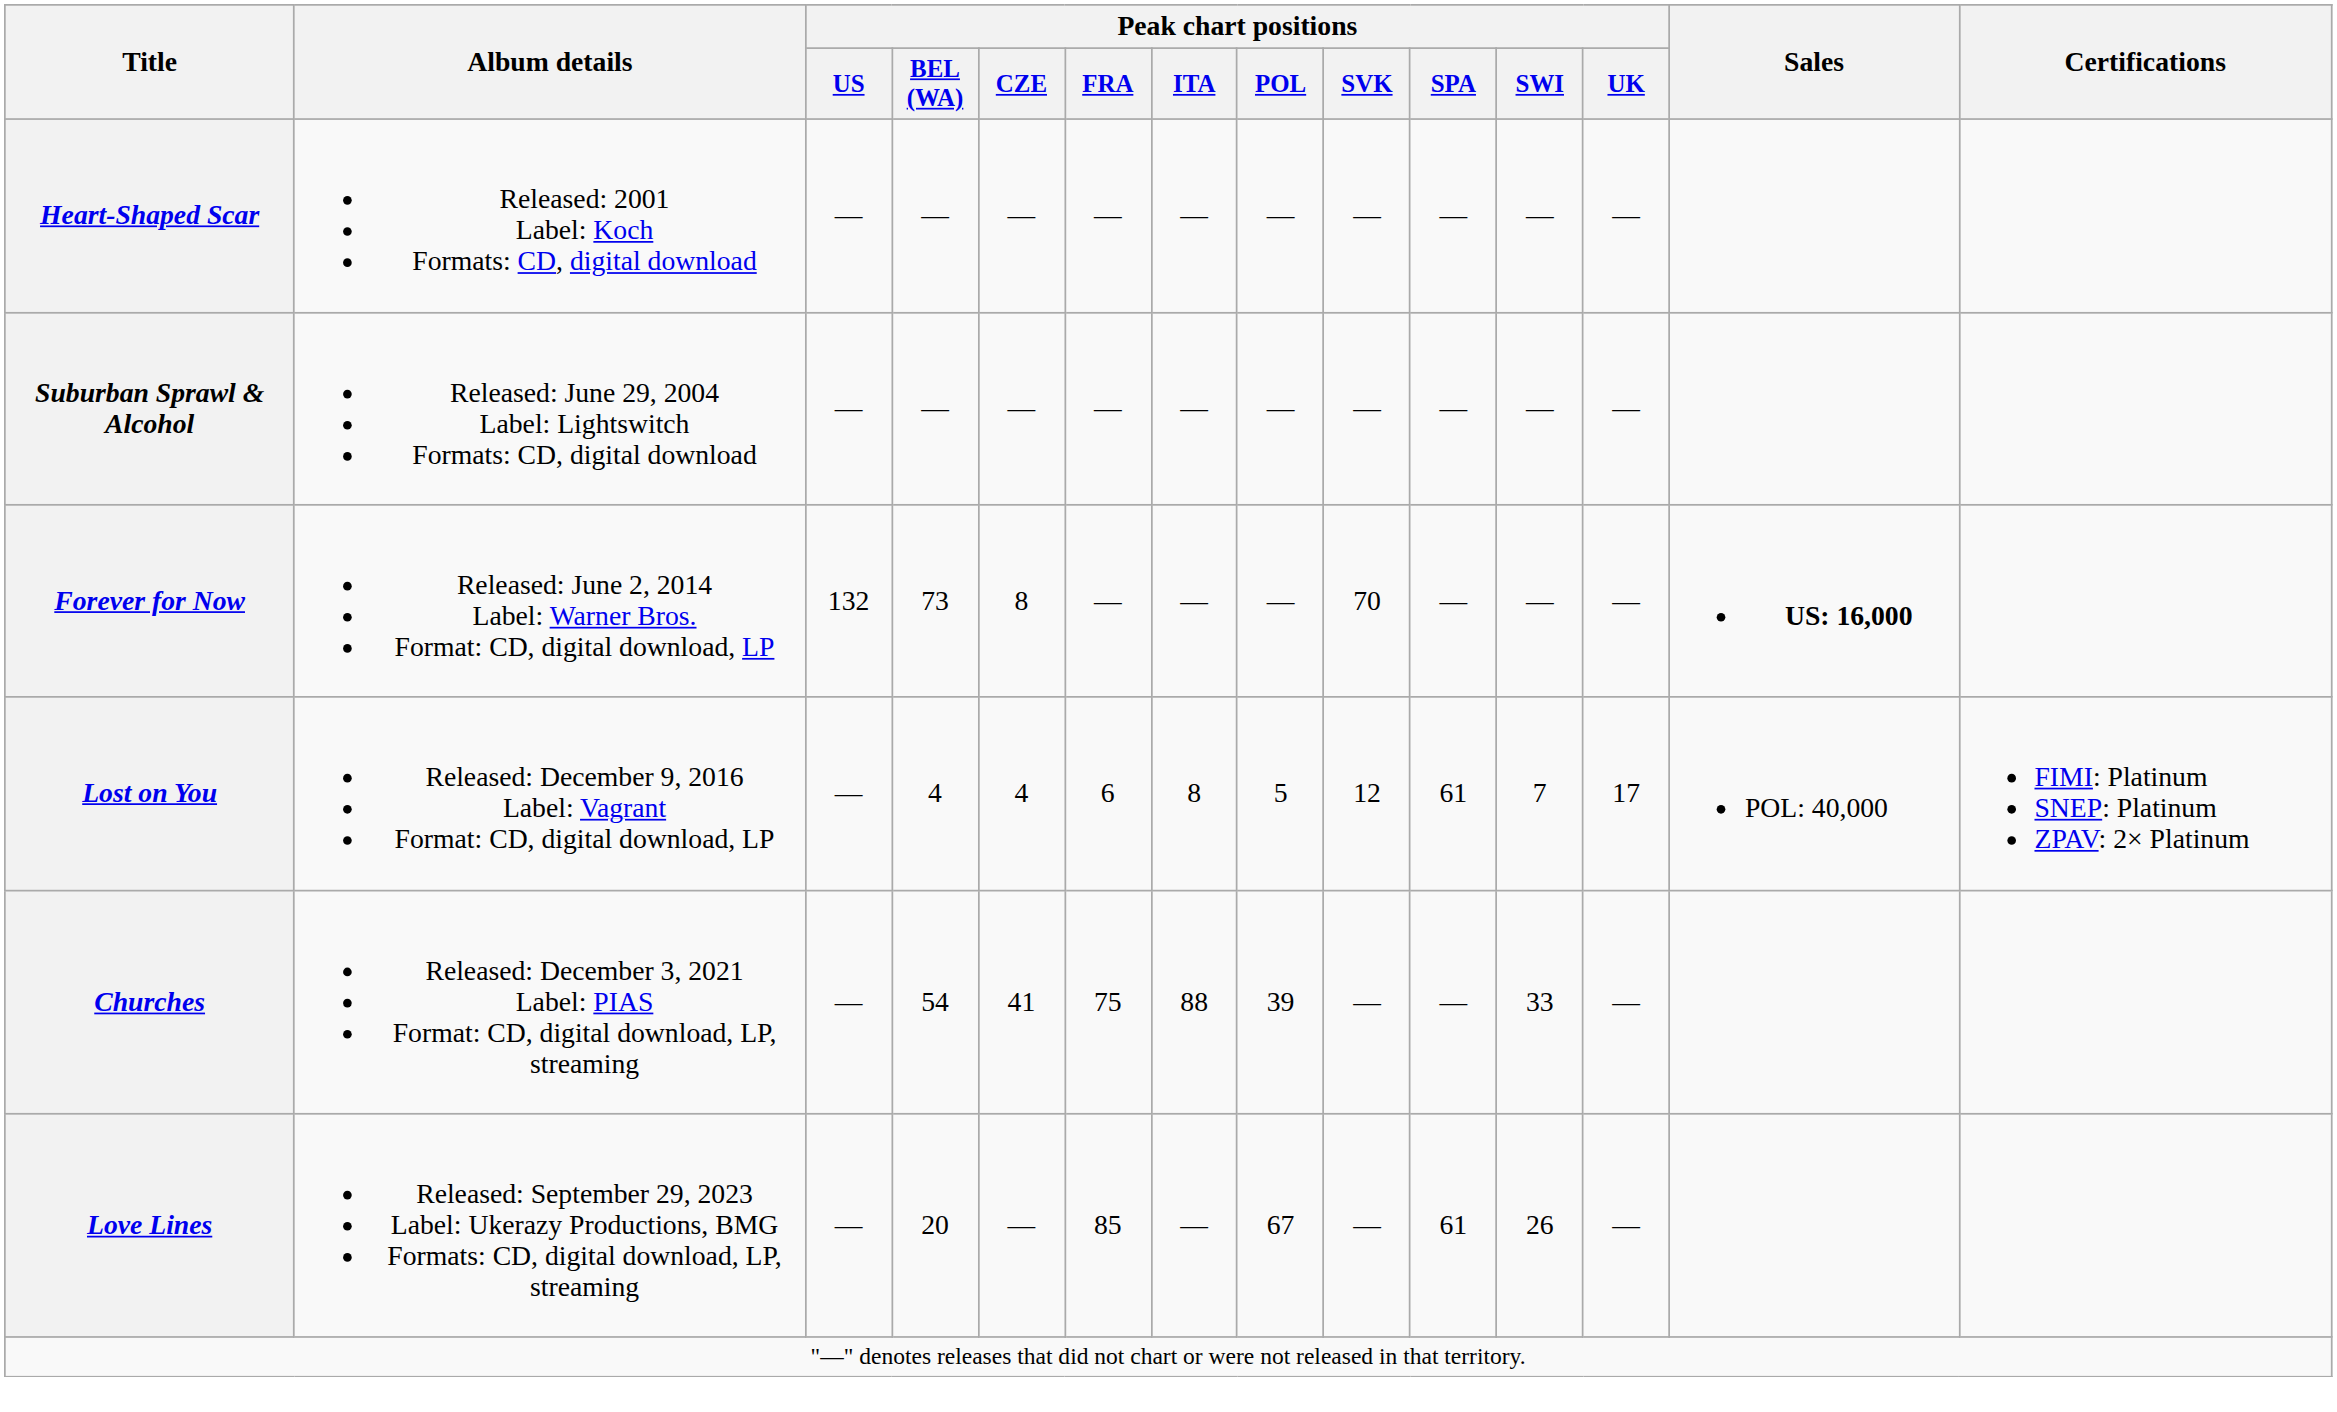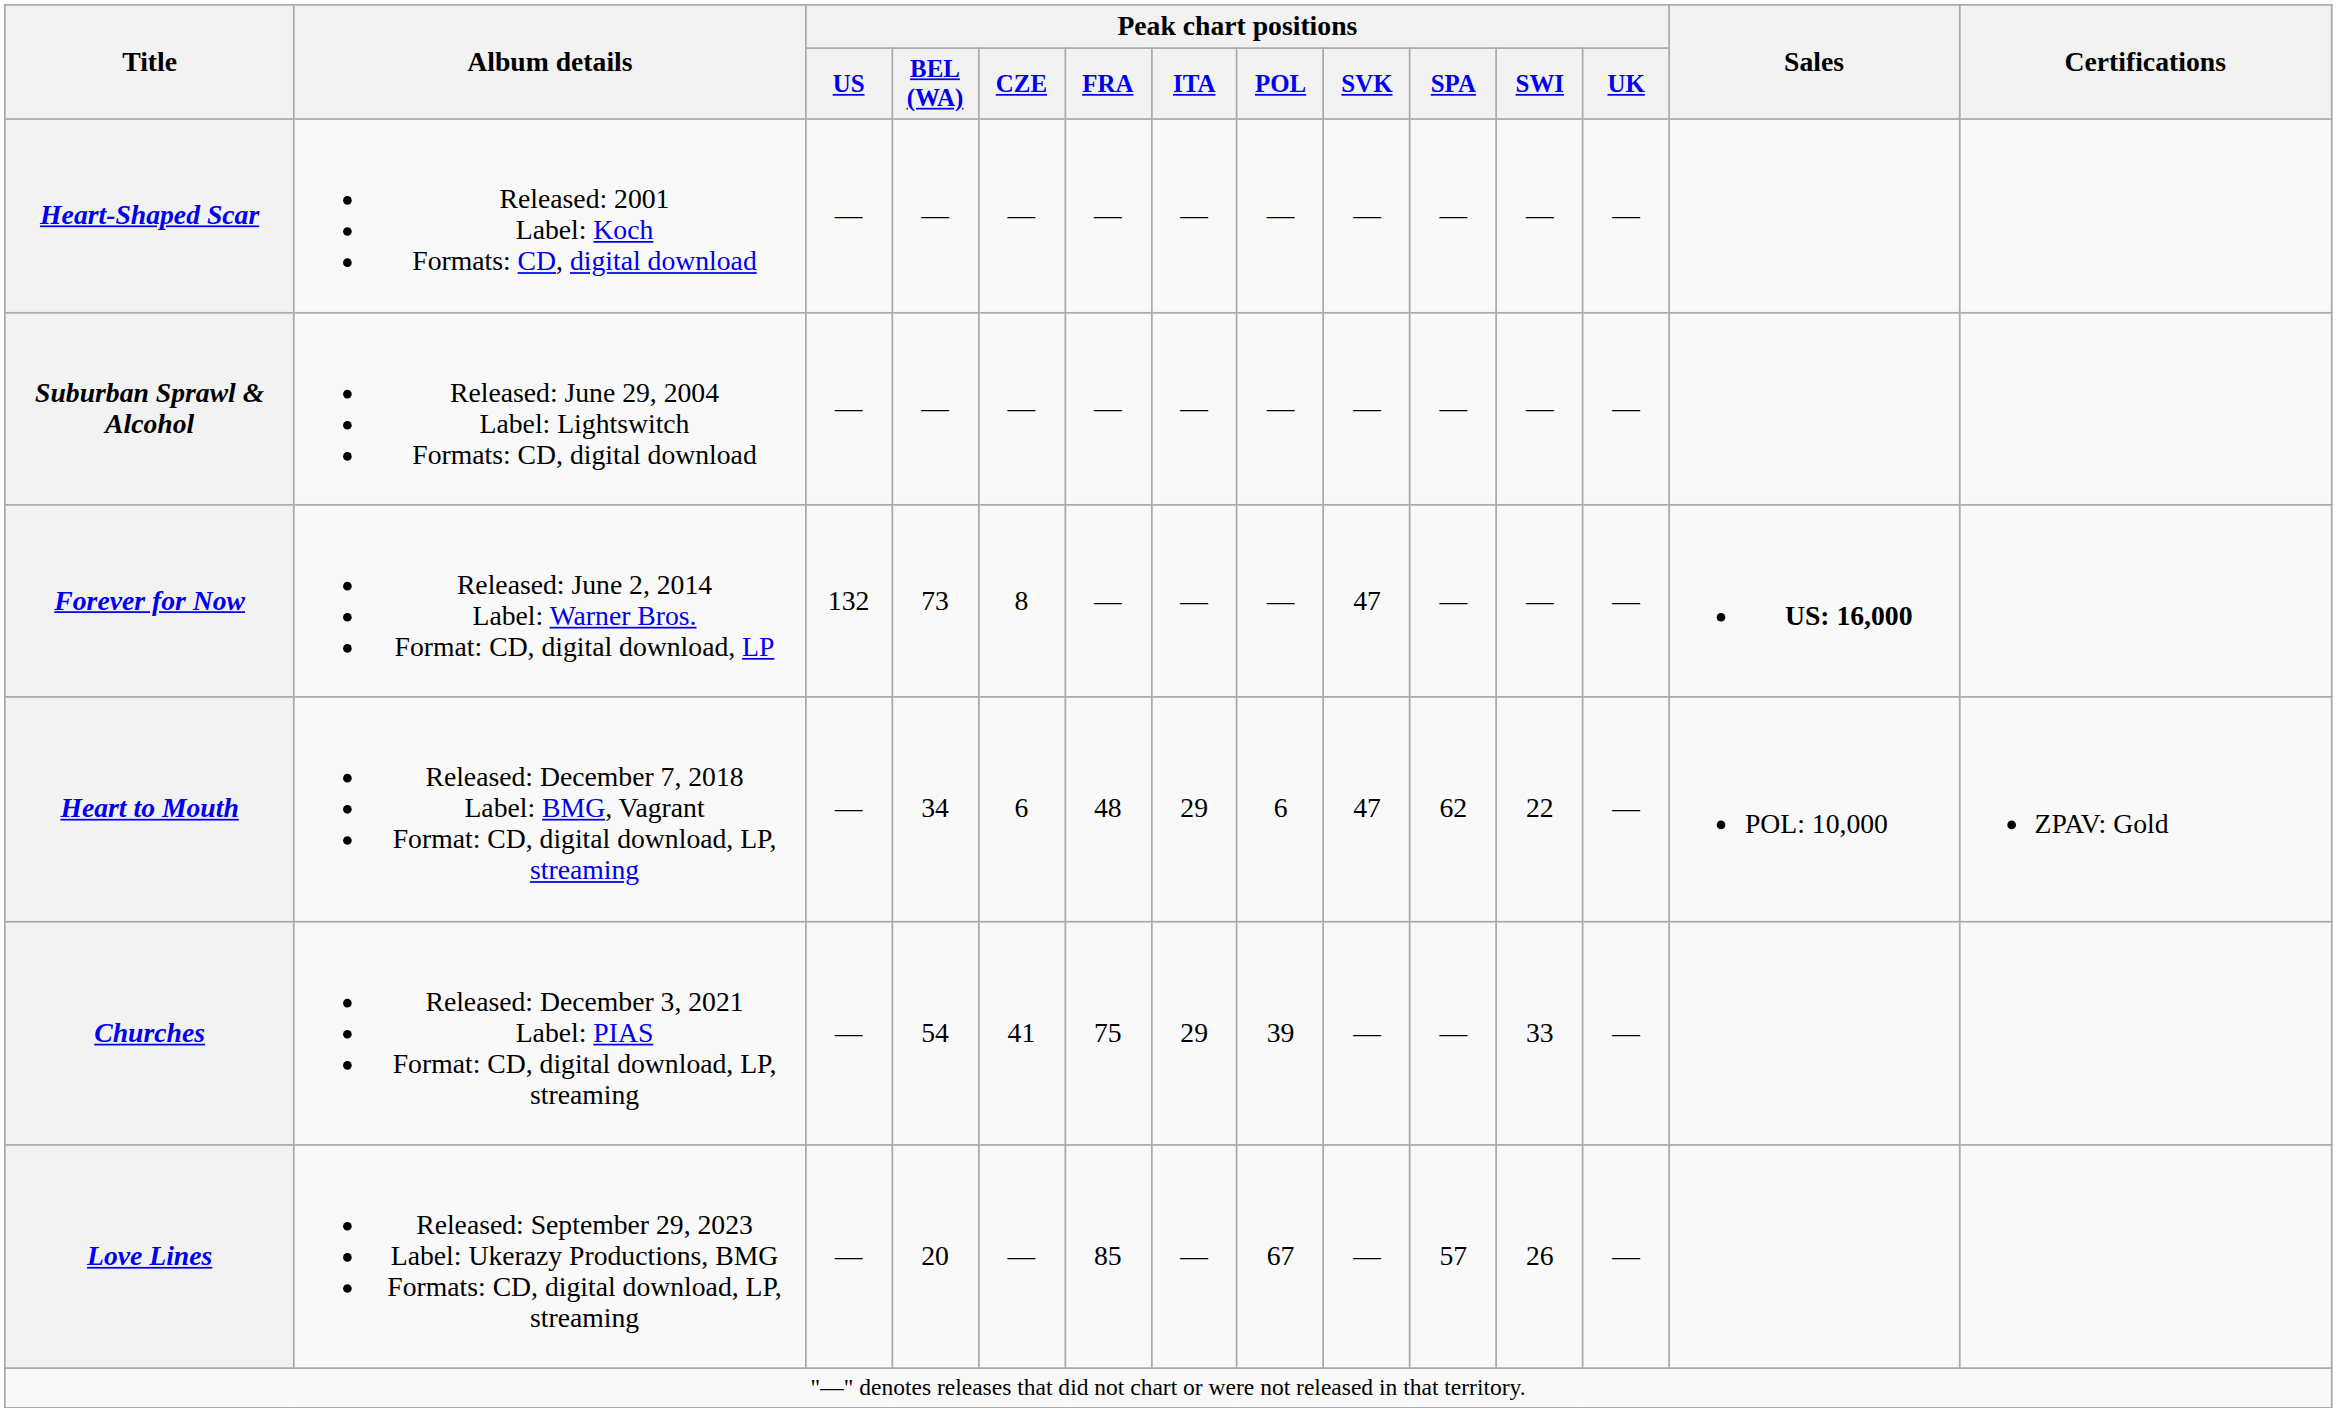Forever for Now | Peak chart positions / SVK: 70 -> 47
- row: Lost on You | Released: December 9, 2016 Label: Vagrant Format: CD, digital download, LP | — | 4 | 4 | 6 | 8 | 5 | 12 | 61 | 7 | 17 | POL: 40,000 | FIMI: Platinum SNEP: Platinum ZPAV: 2× Platinum
+ row: Heart to Mouth | Released: December 7, 2018 Label: BMG, Vagrant Format: CD, digital download, LP, streaming | — | 34 | 6 | 48 | 29 | 6 | 47 | 62 | 22 | — | POL: 10,000 | ZPAV: Gold
Churches | Peak chart positions / ITA: 88 -> 29
Love Lines | Peak chart positions / SPA: 61 -> 57
